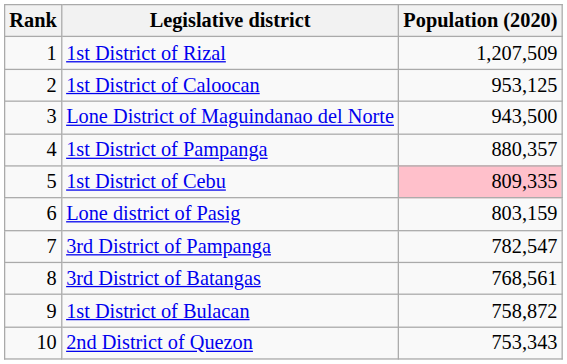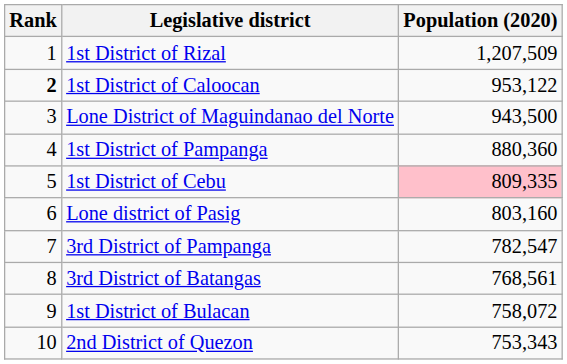1st District of Caloocan | Rank: normal -> bold
1st District of Caloocan | Population (2020): 953,125 -> 953,122
1st District of Pampanga | Population (2020): 880,357 -> 880,360
Lone district of Pasig | Population (2020): 803,159 -> 803,160
1st District of Bulacan | Population (2020): 758,872 -> 758,072
